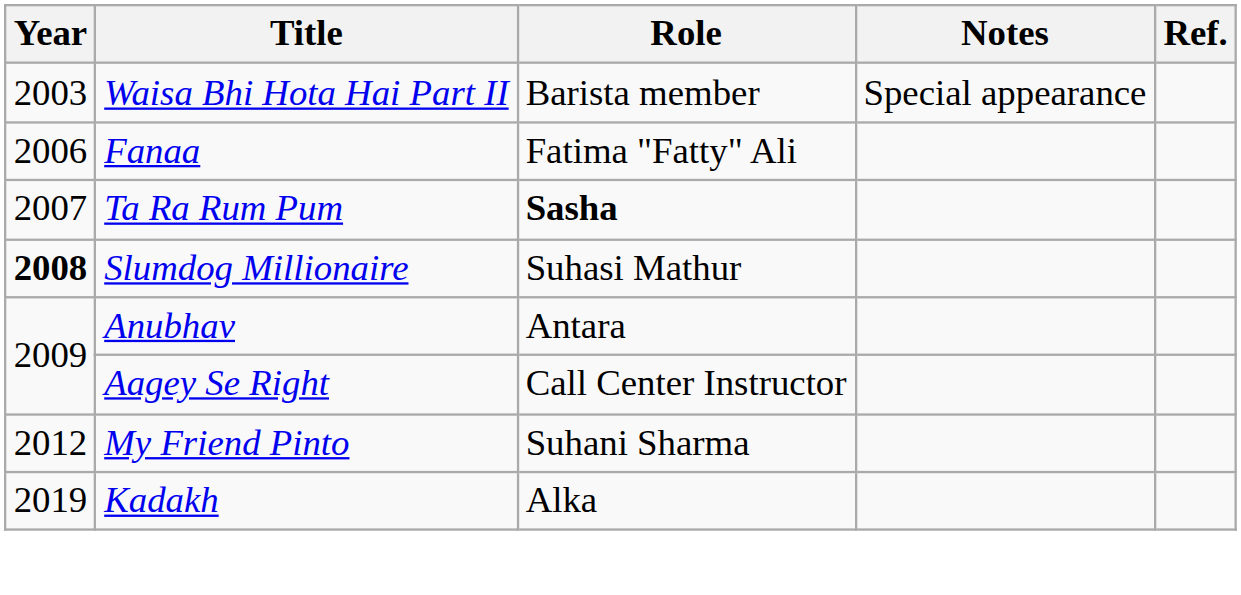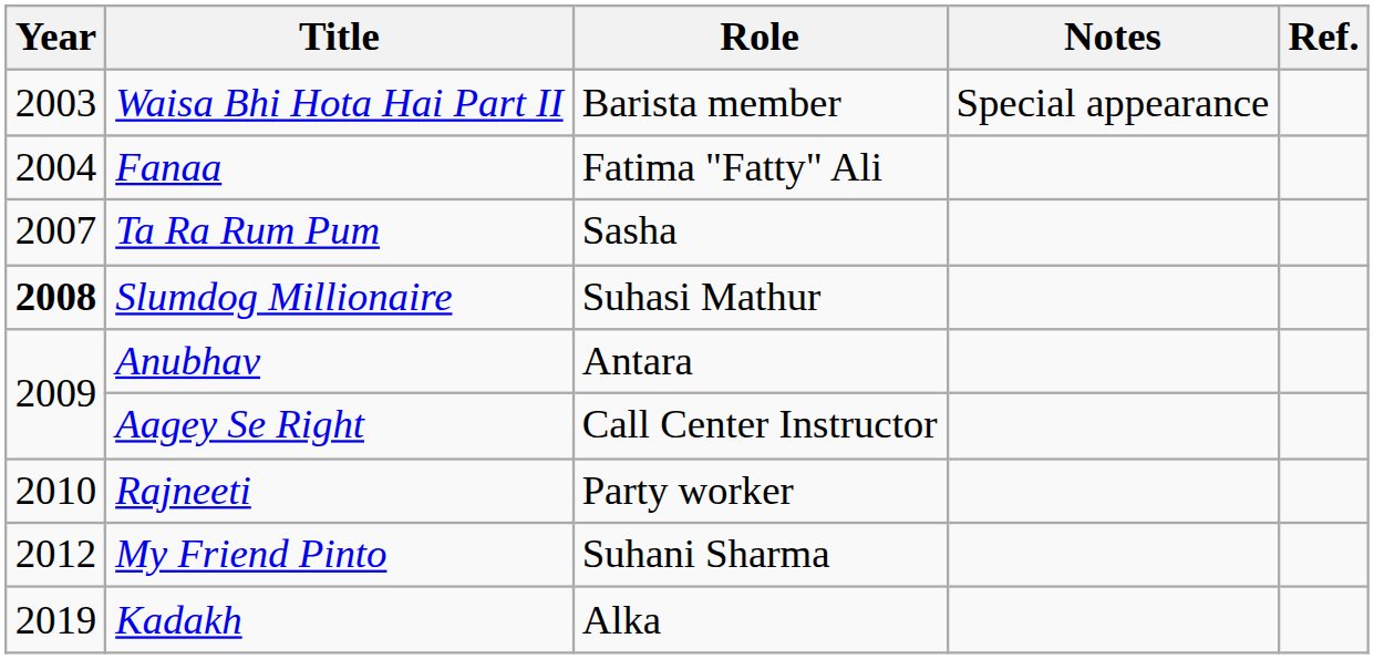Fanaa | Year: 2006 -> 2004
Ta Ra Rum Pum | Role: bold -> normal
+ row: 2010 | Rajneeti | Party worker
